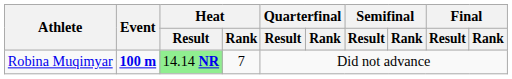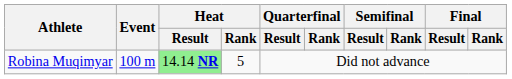Robina Muqimyar | Event: bold -> normal
Robina Muqimyar | Heat / Rank: 7 -> 5
